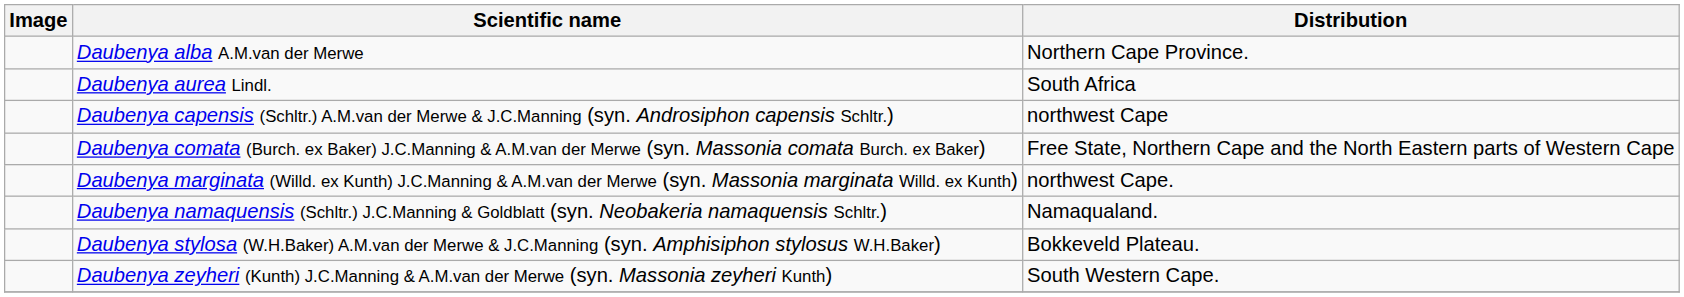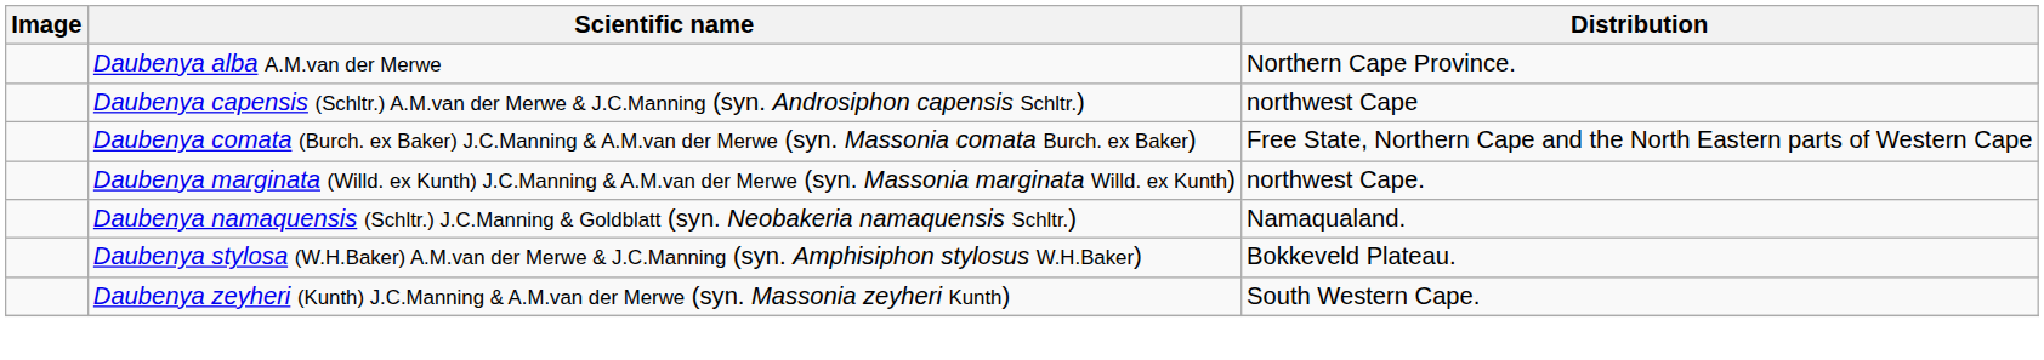- row: Daubenya aurea Lindl. | South Africa
